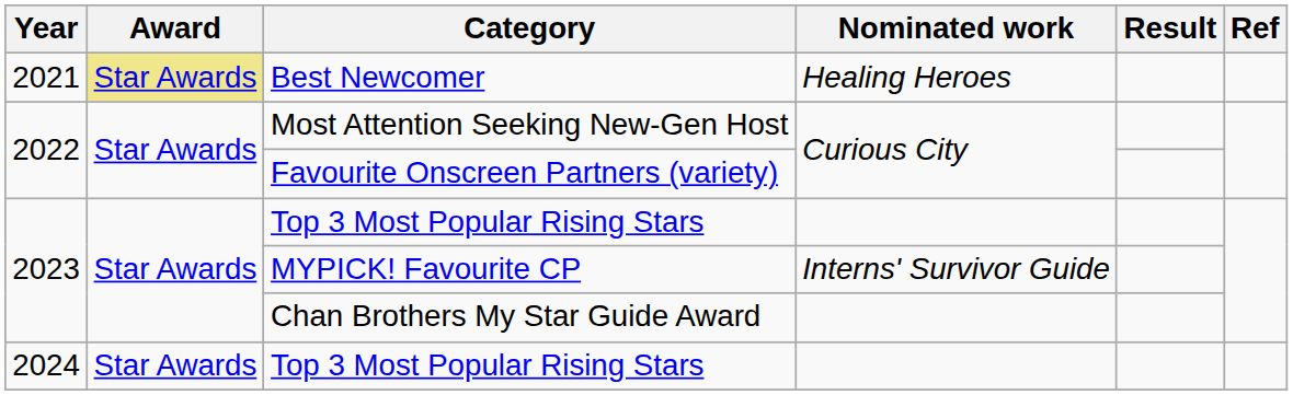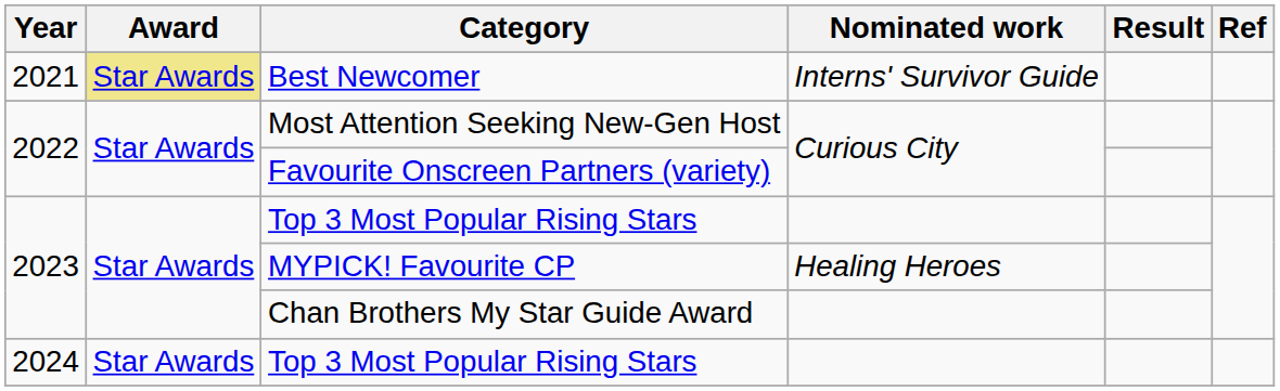Best Newcomer | Nominated work: Healing Heroes -> Interns' Survivor Guide
MYPICK! Favourite CP | Nominated work: Interns' Survivor Guide -> Healing Heroes
